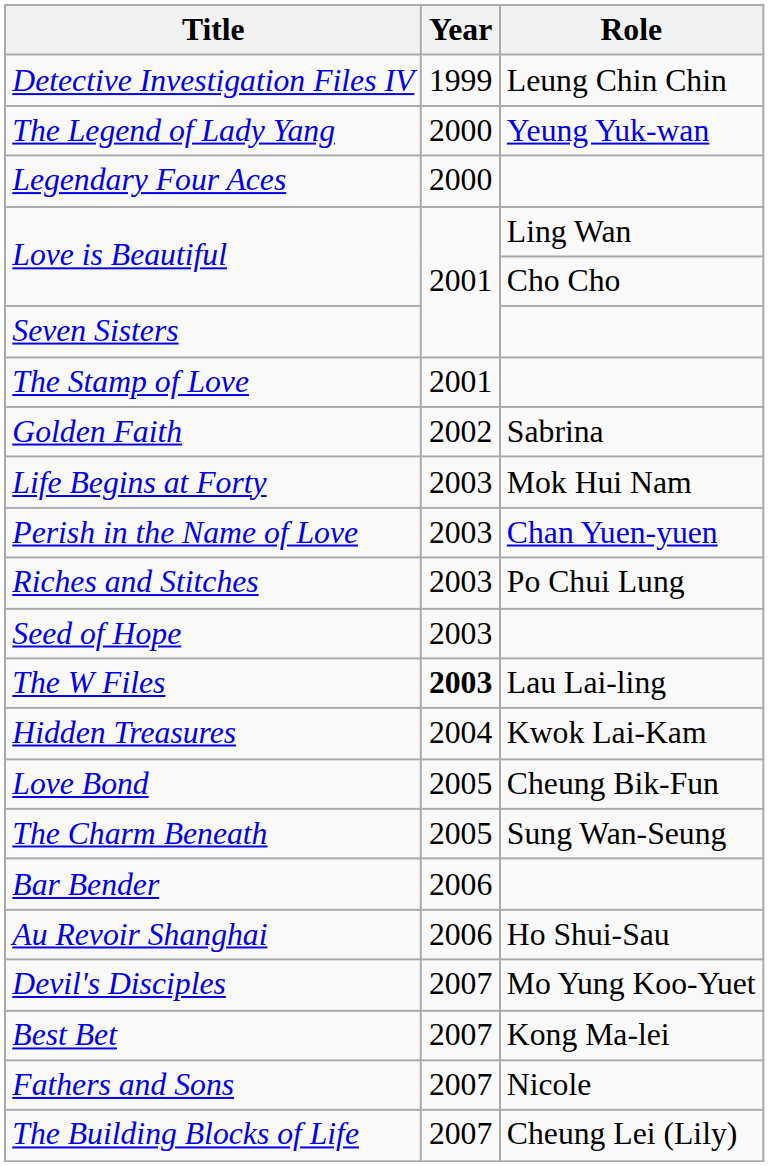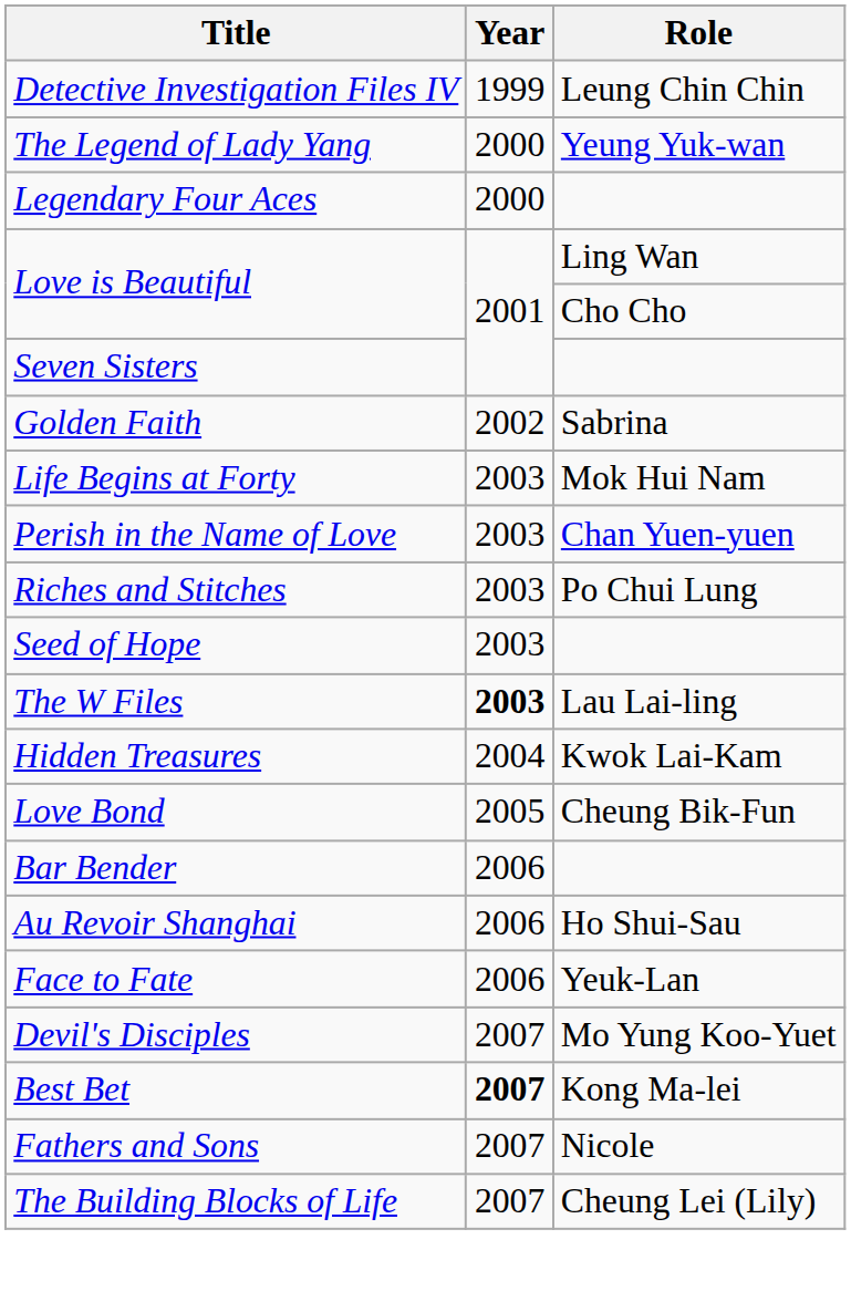- row: The Stamp of Love | 2001
- row: The Charm Beneath | 2005 | Sung Wan-Seung
+ row: Face to Fate | 2006 | Yeuk-Lan
Best Bet | Year: normal -> bold
